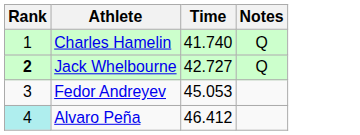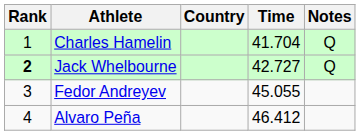+ column: Country
Charles Hamelin | Time: 41.740 -> 41.704
Fedor Andreyev | Time: 45.053 -> 45.055
Alvaro Peña | Rank: paleturquoise background -> no background
